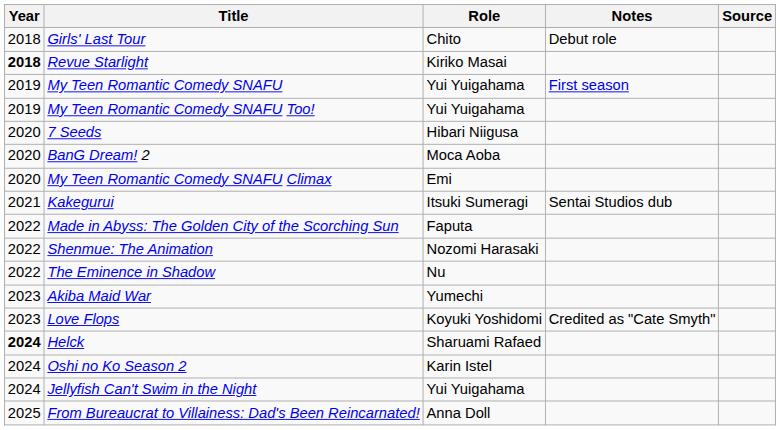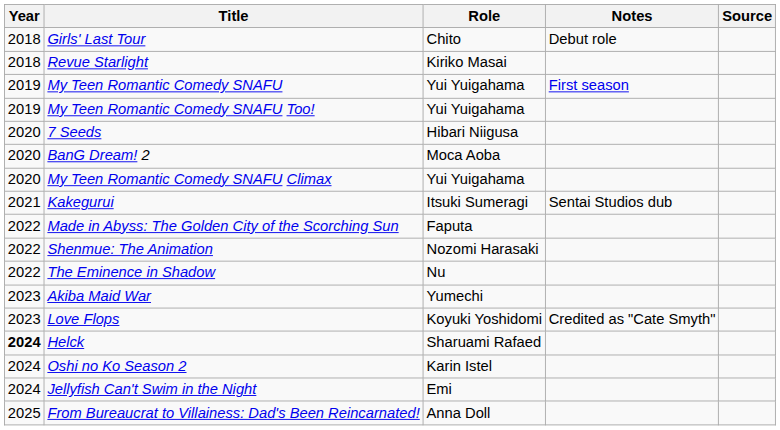Revue Starlight | Year: bold -> normal
My Teen Romantic Comedy SNAFU Climax | Role: Emi -> Yui Yuigahama
Jellyfish Can't Swim in the Night | Role: Yui Yuigahama -> Emi
